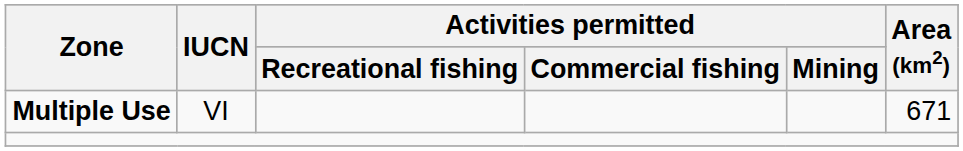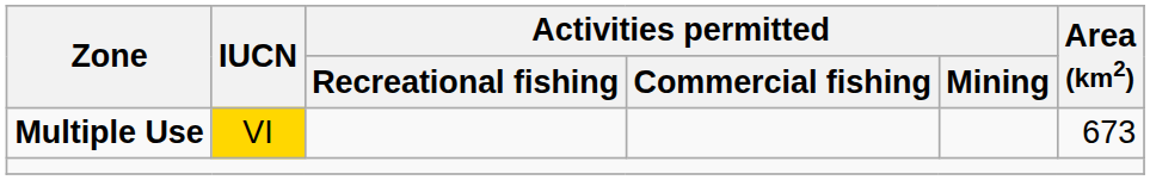Multiple Use | IUCN: no background -> gold background
Multiple Use | Area (km2): 671 -> 673
